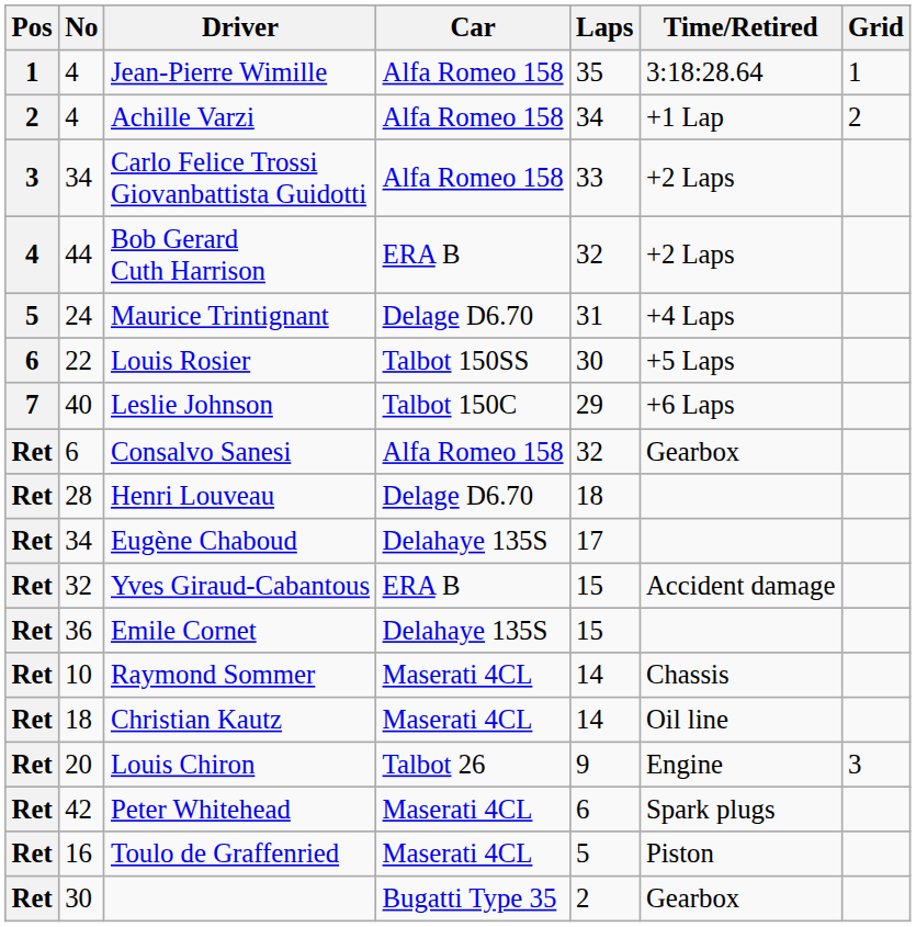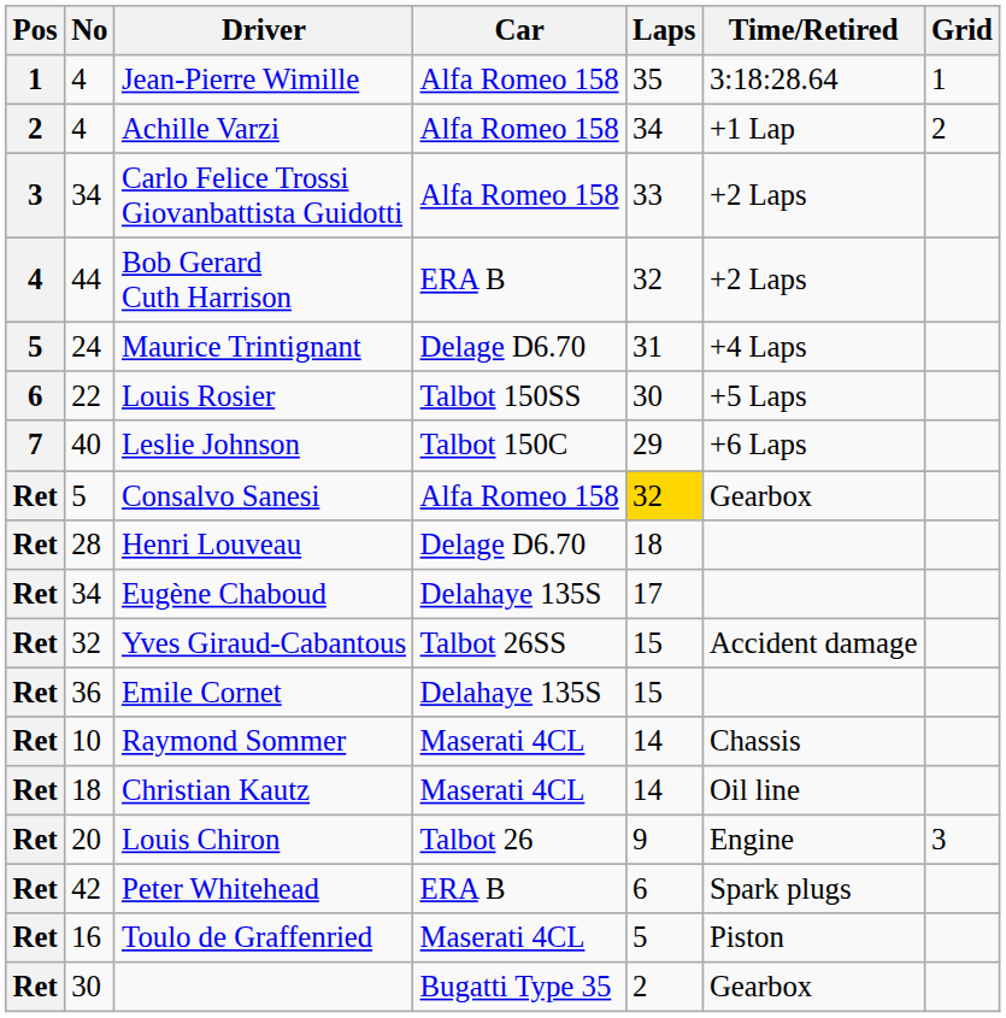Consalvo Sanesi | No: 6 -> 5
Consalvo Sanesi | Laps: no background -> gold background
Yves Giraud-Cabantous | Car: ERA B -> Talbot 26SS
Peter Whitehead | Car: Maserati 4CL -> ERA B
